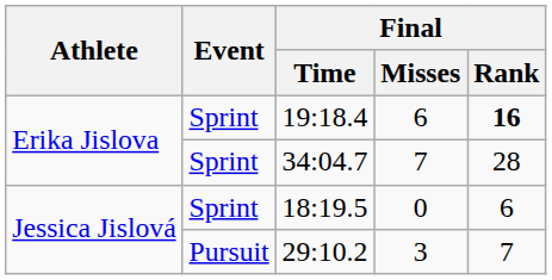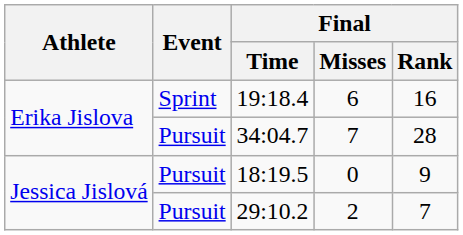19:18.4 | Final / Rank: bold -> normal
34:04.7 | Event: Sprint -> Pursuit
18:19.5 | Event: Sprint -> Pursuit
18:19.5 | Final / Rank: 6 -> 9
29:10.2 | Final / Misses: 3 -> 2
